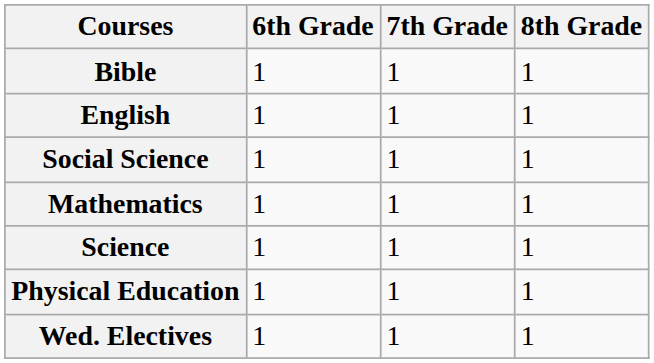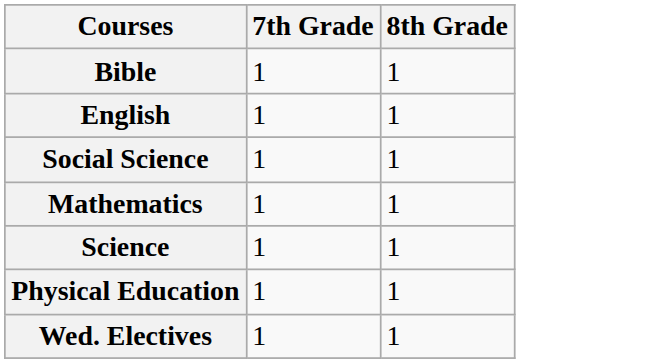- column: 6th Grade | 1 | 1 | 1 | 1 | 1 | 1 | 1
